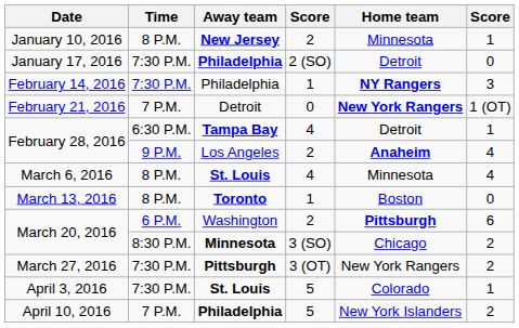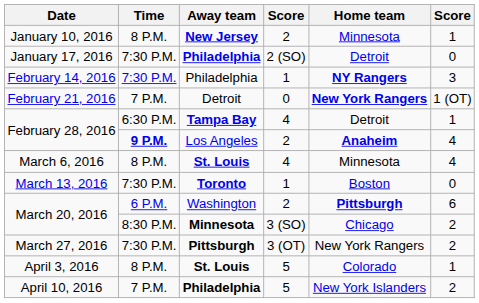February 28, 2016 / Los Angeles | Time: normal -> bold
March 13, 2016 | Time: 8 P.M. -> 7:30 P.M.
April 3, 2016 | Time: 7:30 P.M. -> 8 P.M.
